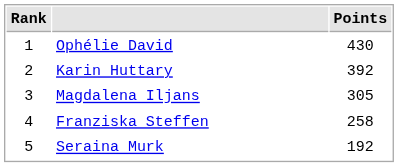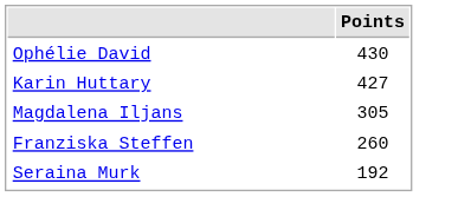- column: Rank | 1 | 2 | 3 | 4 | 5
Karin Huttary | Points: 392 -> 427
Franziska Steffen | Points: 258 -> 260
